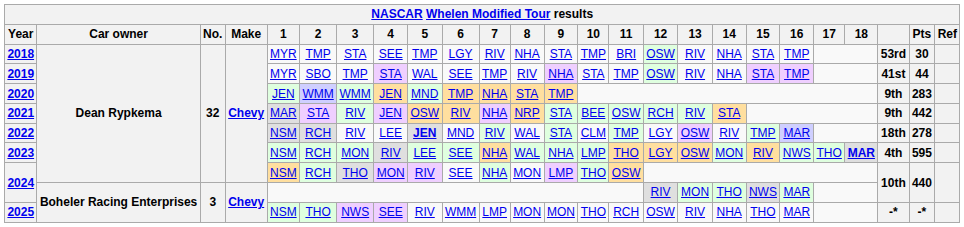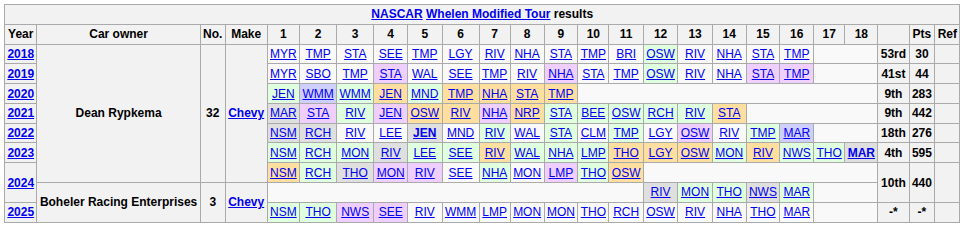2022 | Pts: 278 -> 276
2023 | 7: NHA -> RIV
